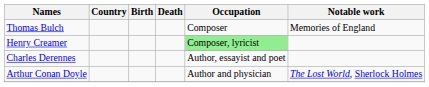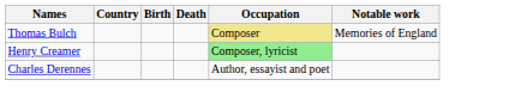Thomas Bulch | Occupation: no background -> khaki background
- row: Arthur Conan Doyle | Author and physician | The Lost World, Sherlock Holmes
